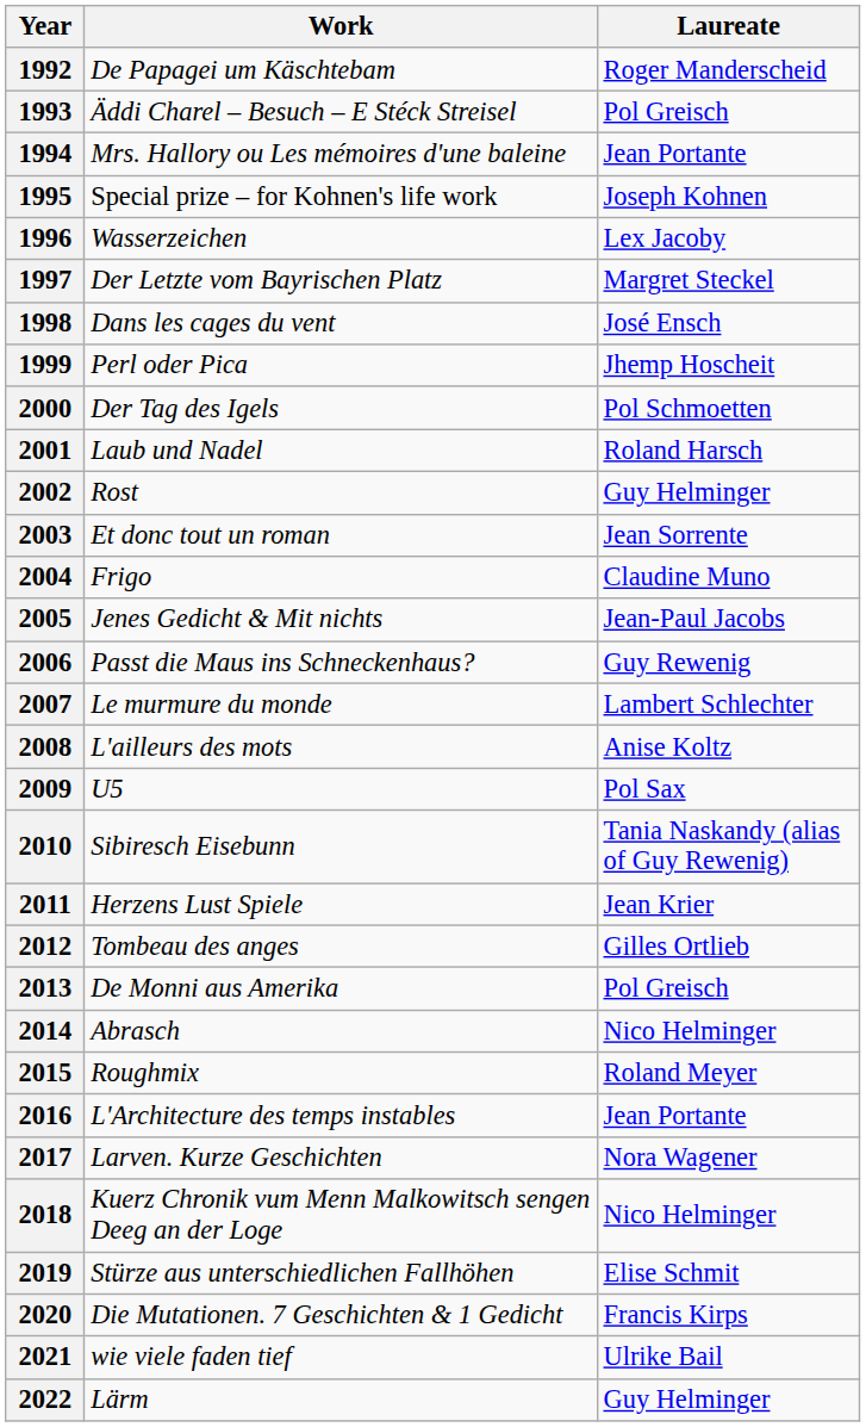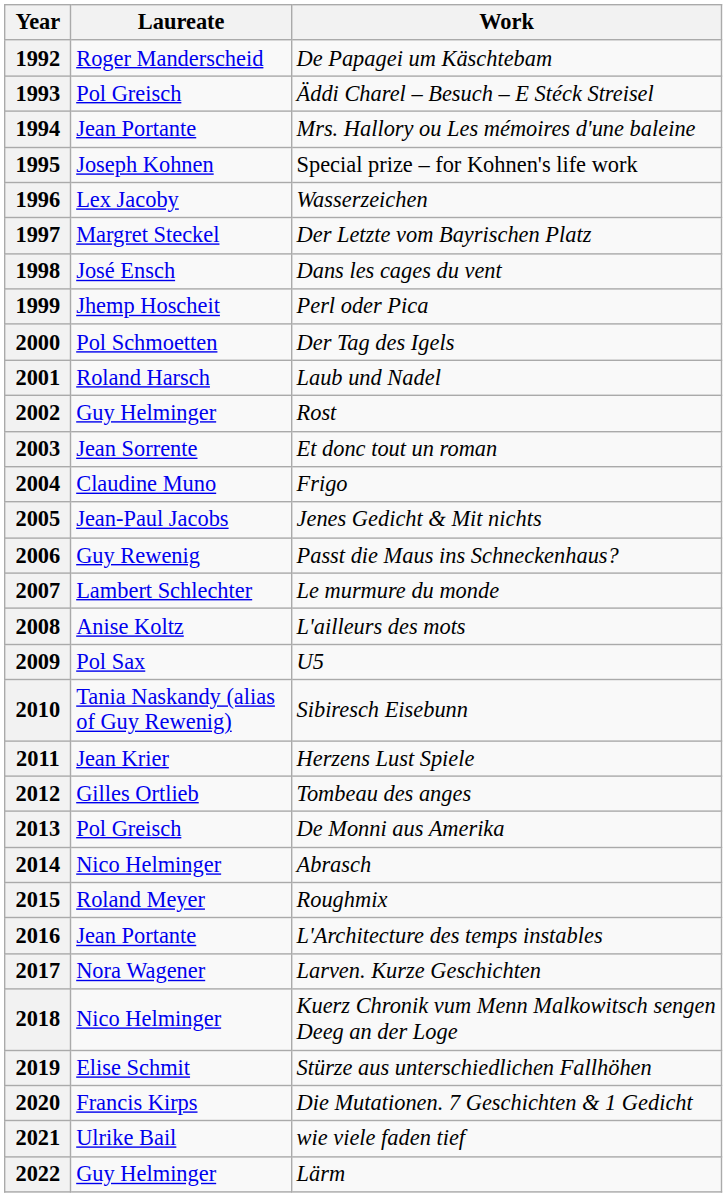columns swapped: Laureate <-> Work
